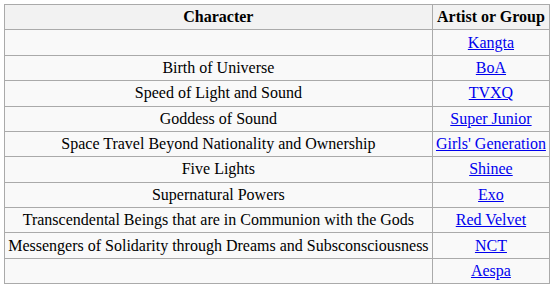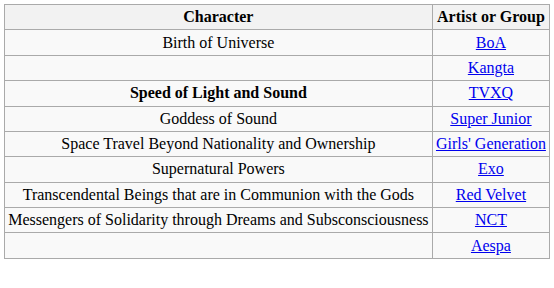rows swapped: Kangta <-> BoA
TVXQ | Character: normal -> bold
- row: Five Lights | Shinee
